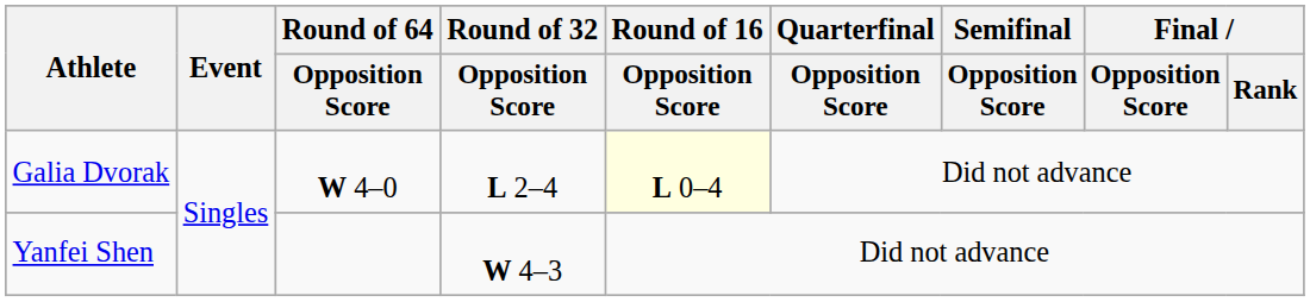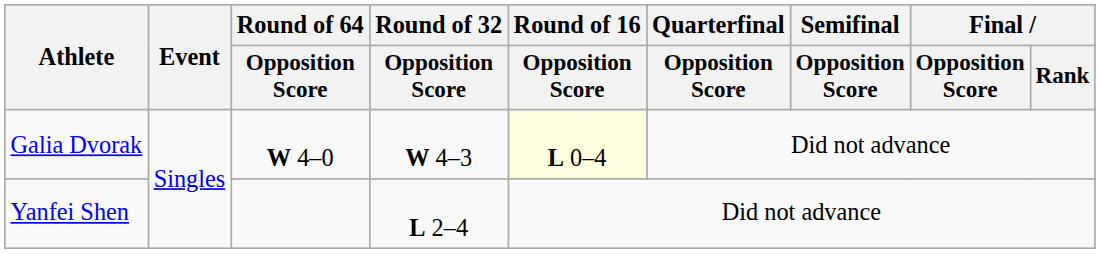Galia Dvorak | Round of 32 / Opposition Score: L 2–4 -> W 4–3
Yanfei Shen | Round of 32 / Opposition Score: W 4–3 -> L 2–4
